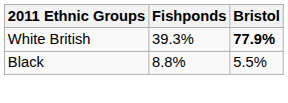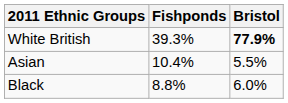+ row: Asian | 10.4% | 5.5%
Black | Bristol: 5.5% -> 6.0%
